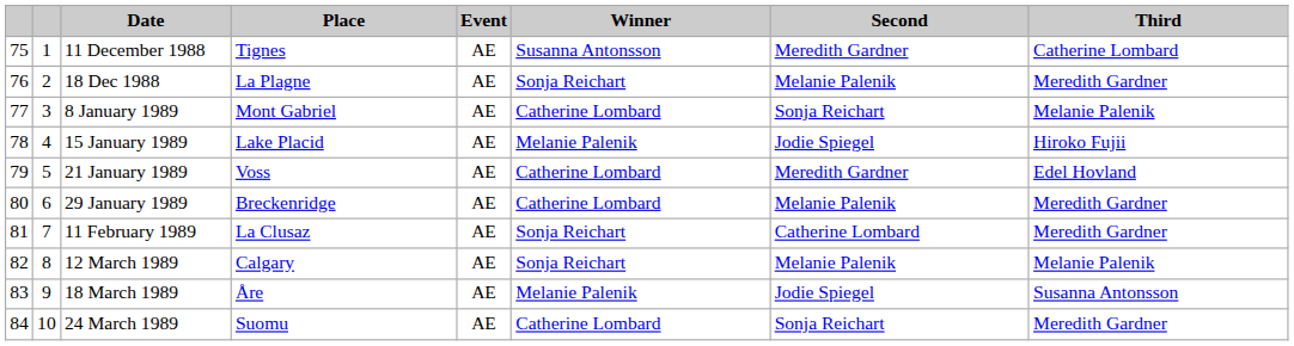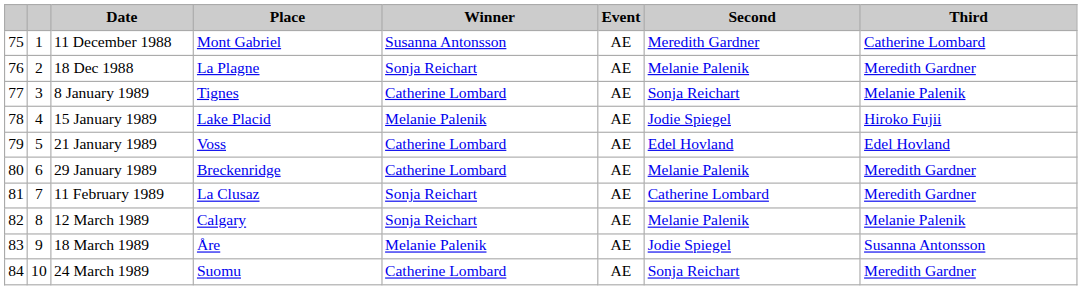columns swapped: Event <-> Winner
11 December 1988 | Place: Tignes -> Mont Gabriel
8 January 1989 | Place: Mont Gabriel -> Tignes
21 January 1989 | Second: Meredith Gardner -> Edel Hovland
